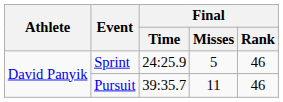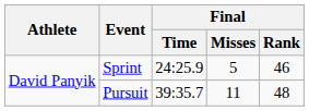Pursuit | Final / Rank: 46 -> 48
